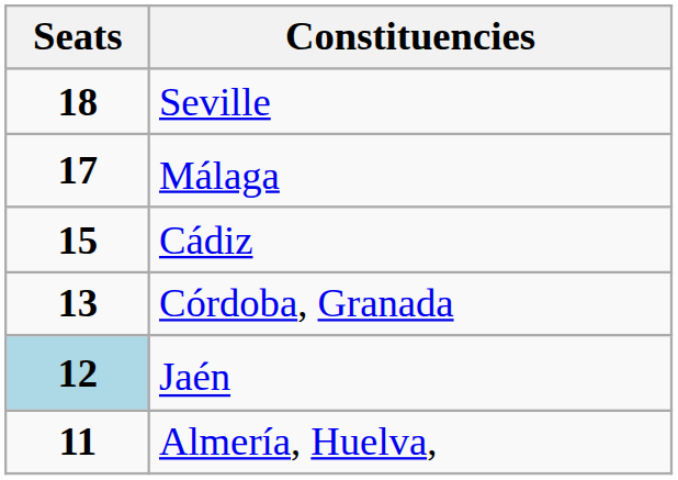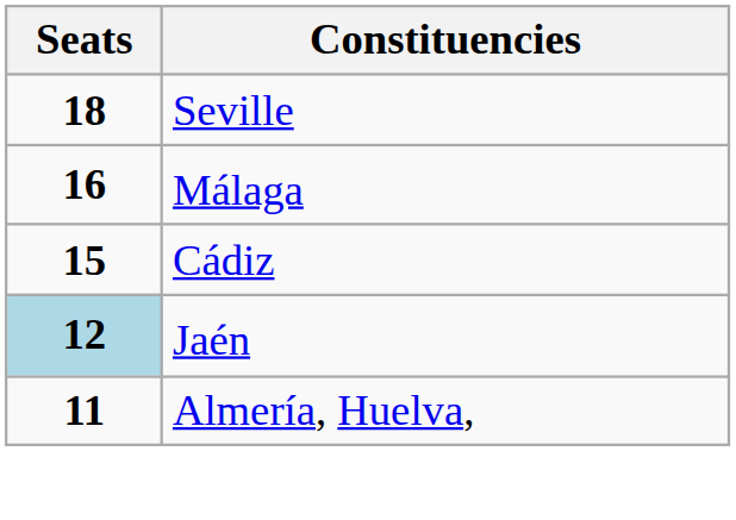Málaga | Seats: 17 -> 16
- row: 13 | Córdoba, Granada
